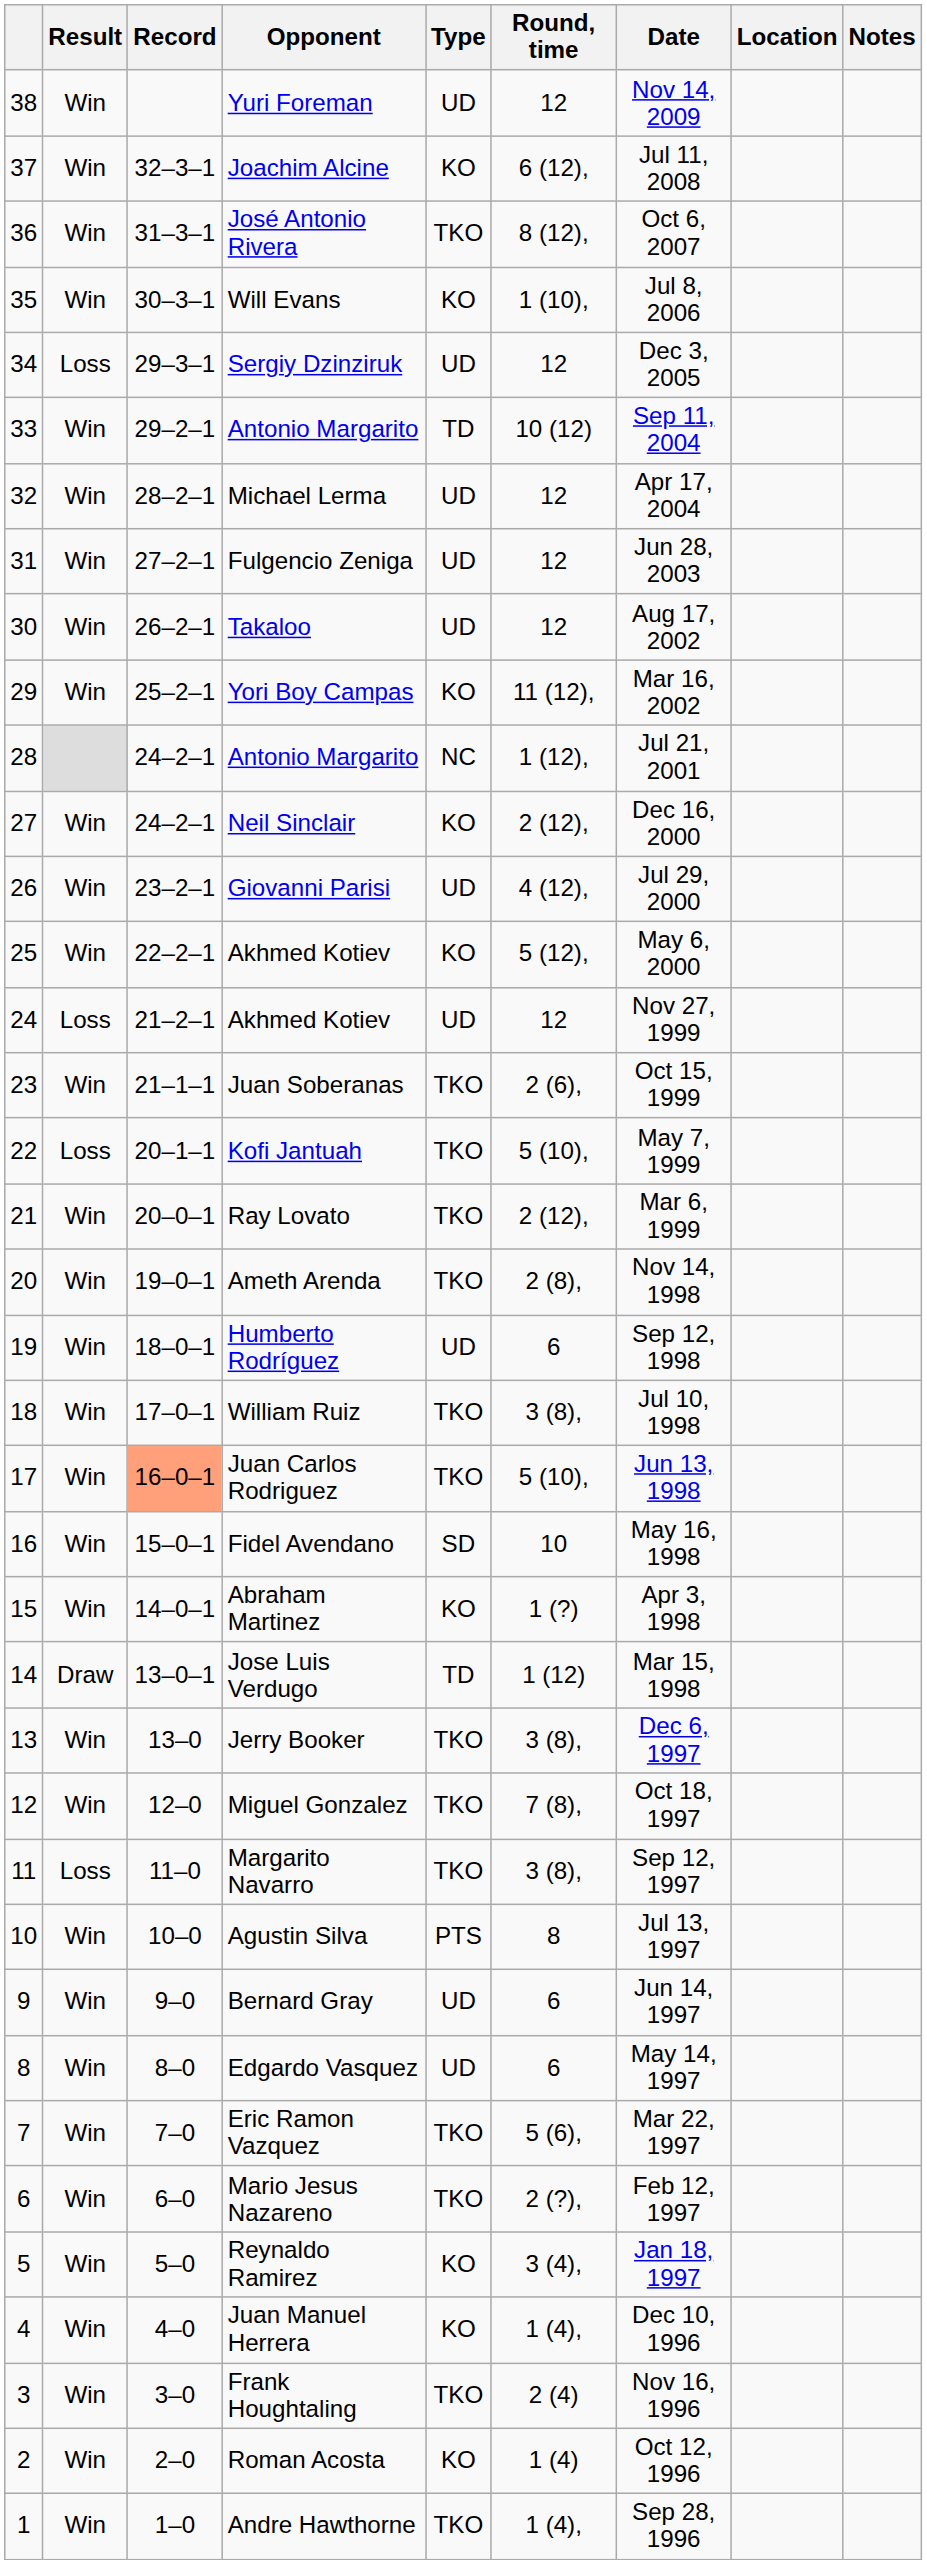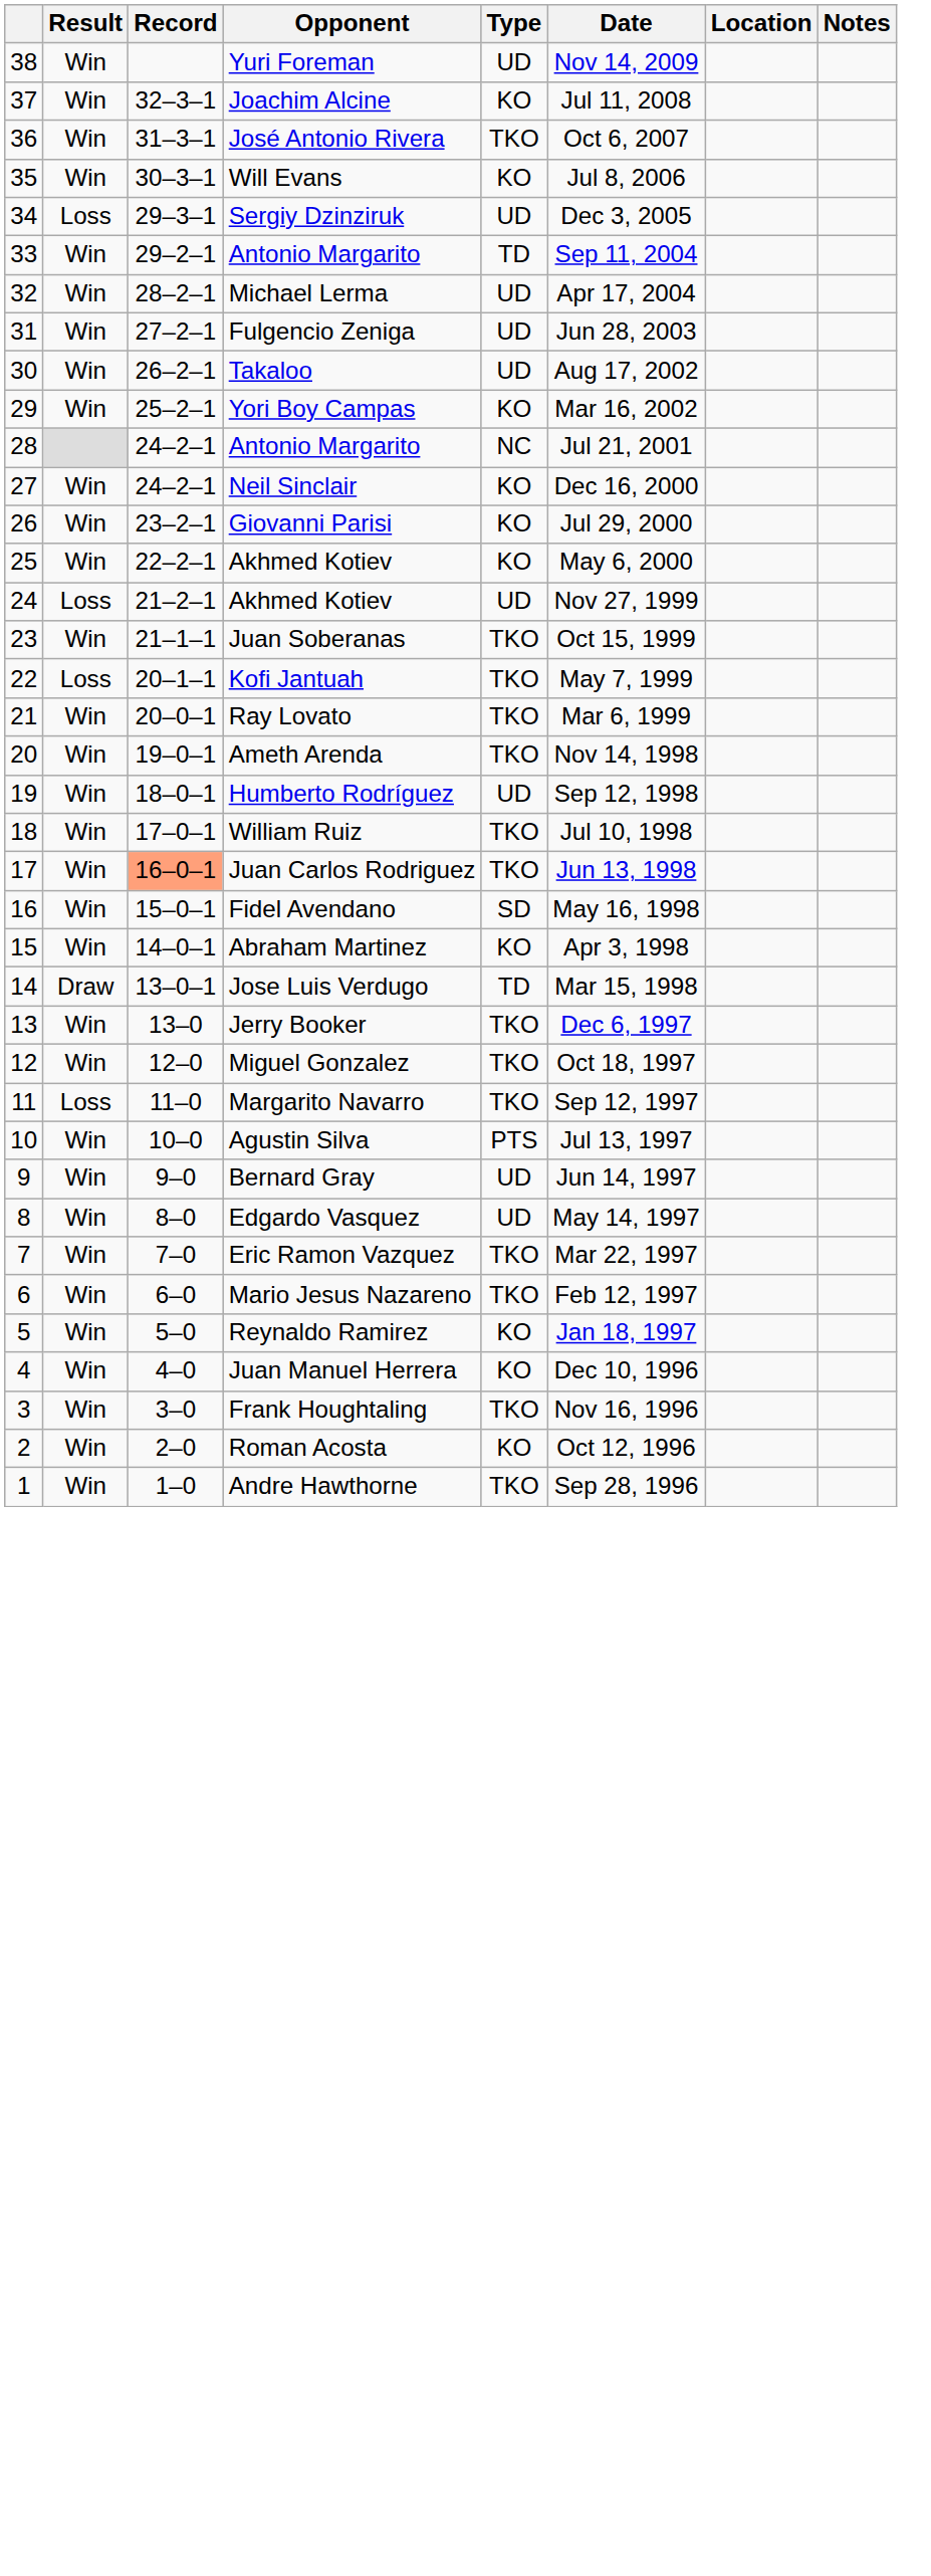- column: Round, time | 12 | 6 (12), | 8 (12), | 1 (10), | 12 | 10 (12) | 12 | 12 | 12 | 11 (12), | 1 (12), | 2 (12), | 4 (12), | 5 (12), | 12 | 2 (6), | 5 (10), | 2 (12), | 2 (8), | 6 | 3 (8), | 5 (10), | 10 | 1 (?) | 1 (12) | 3 (8), | 7 (8), | 3 (8), | 8 | 6 | 6 | 5 (6), | 2 (?), | 3 (4), | 1 (4), | 2 (4) | 1 (4) | 1 (4),
Giovanni Parisi | Type: UD -> KO
